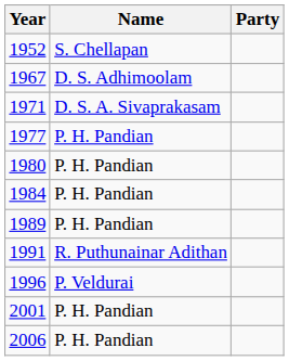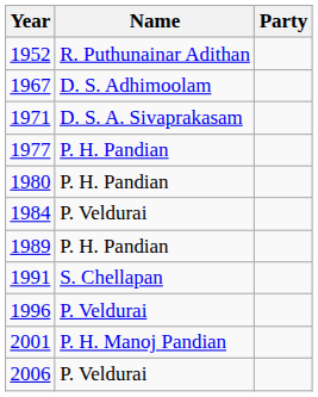1952 | Name: S. Chellapan -> R. Puthunainar Adithan
1984 | Name: P. H. Pandian -> P. Veldurai
1991 | Name: R. Puthunainar Adithan -> S. Chellapan
2001 | Name: P. H. Pandian -> P. H. Manoj Pandian
2006 | Name: P. H. Pandian -> P. Veldurai
